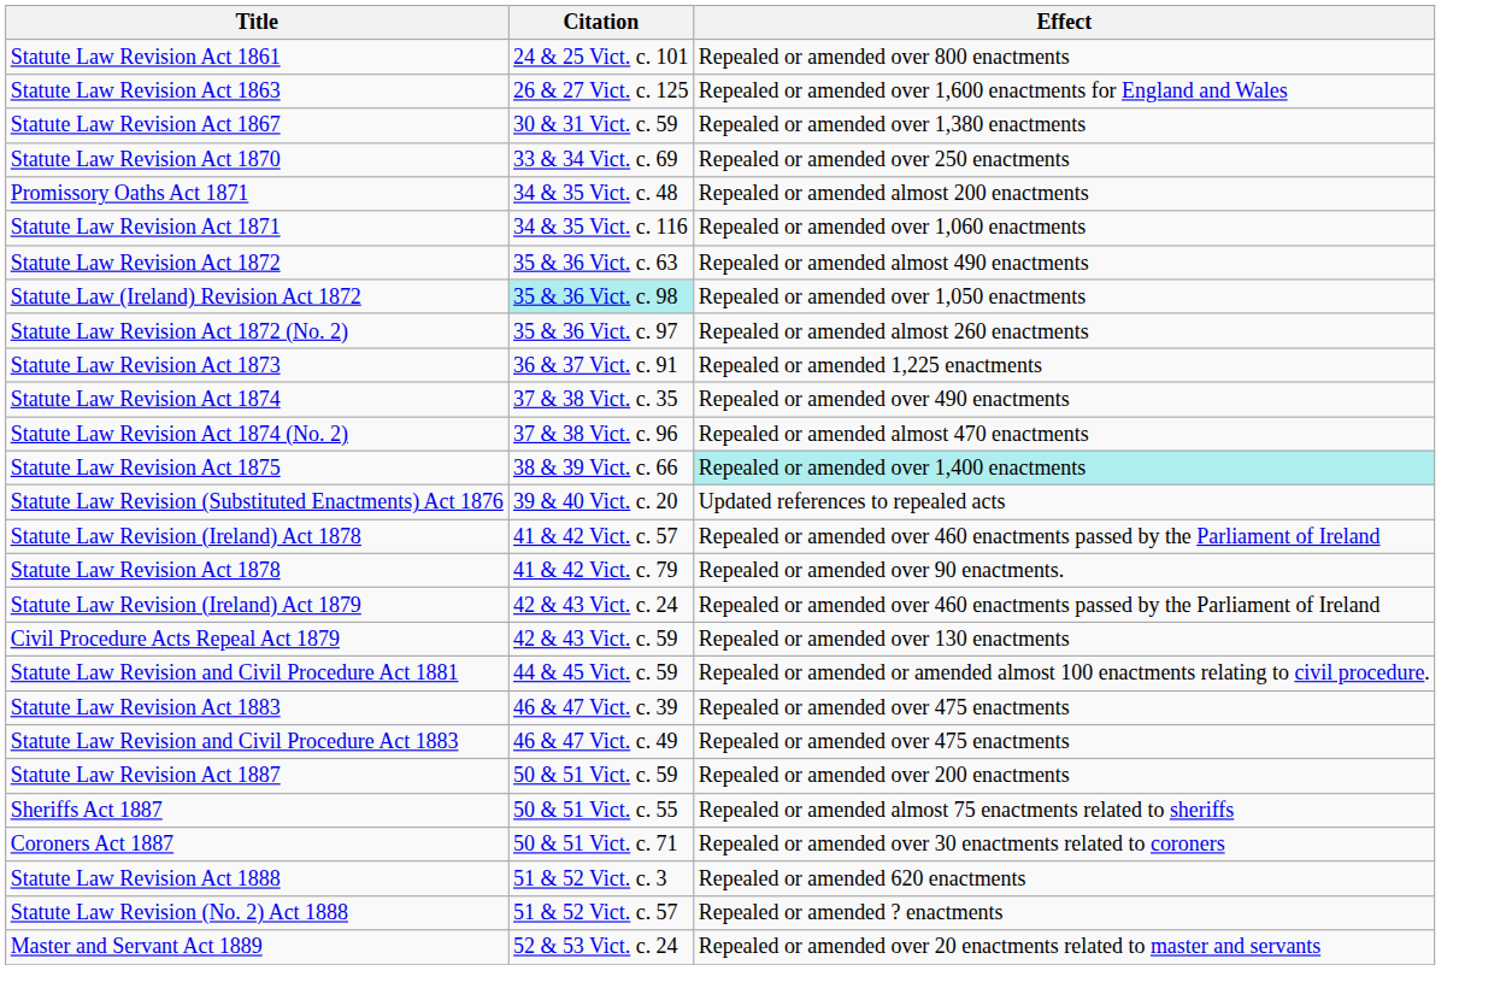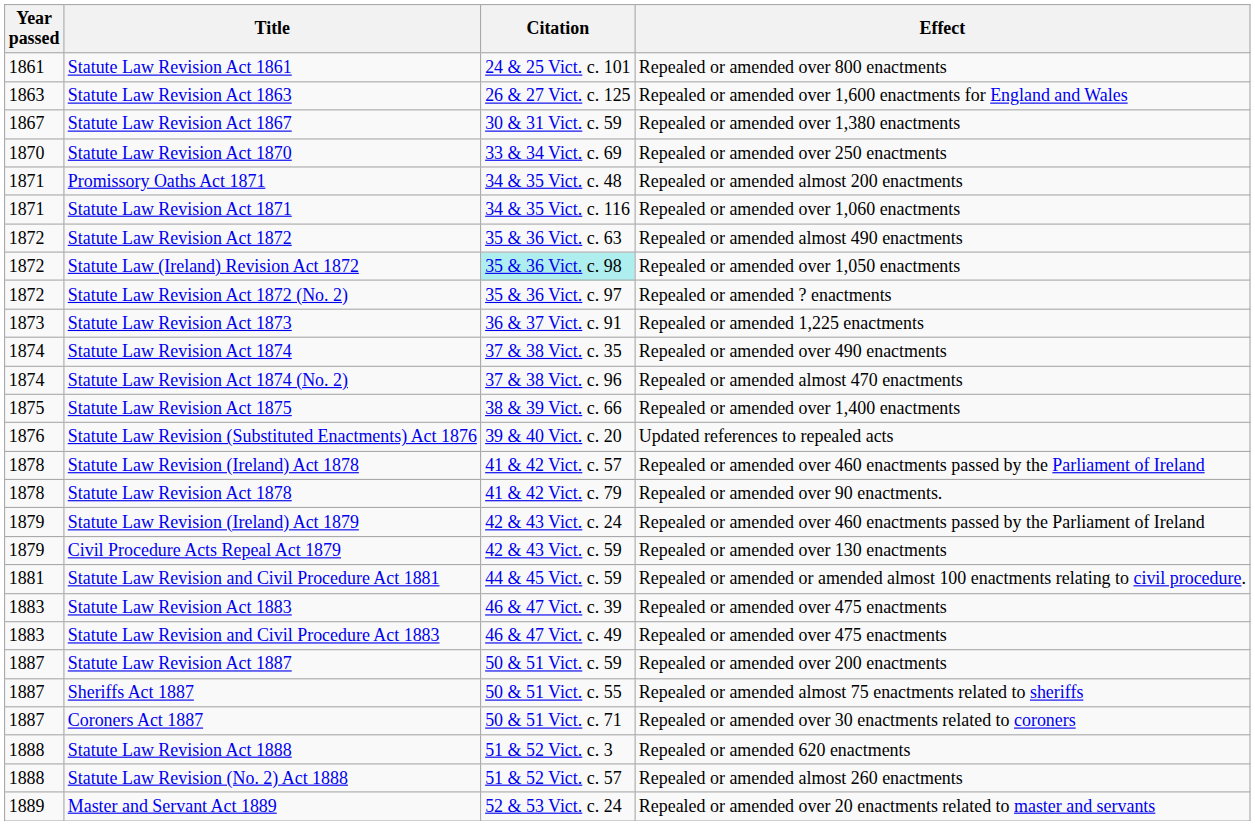+ column: Year passed | 1861 | 1863 | 1867 | 1870 | 1871 | 1871 | 1872 | 1872 | 1872 | 1873 | 1874 | 1874 | 1875 | 1876 | 1878 | 1878 | 1879 | 1879 | 1881 | 1883 | 1883 | 1887 | 1887 | 1887 | 1888 | 1888 | 1889
Statute Law Revision Act 1872 (No. 2) | Effect: Repealed or amended almost 260 enactments -> Repealed or amended ? enactments
Statute Law Revision Act 1875 | Effect: paleturquoise background -> no background
Statute Law Revision (No. 2) Act 1888 | Effect: Repealed or amended ? enactments -> Repealed or amended almost 260 enactments
